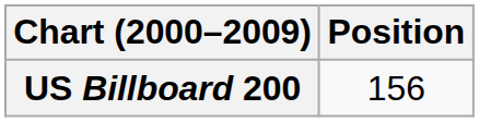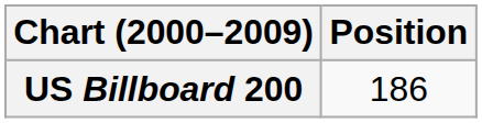US Billboard 200 | Position: 156 -> 186
